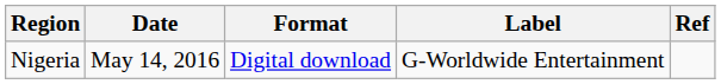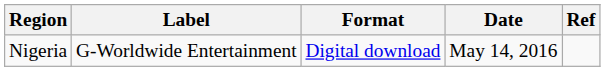columns swapped: Date <-> Label
